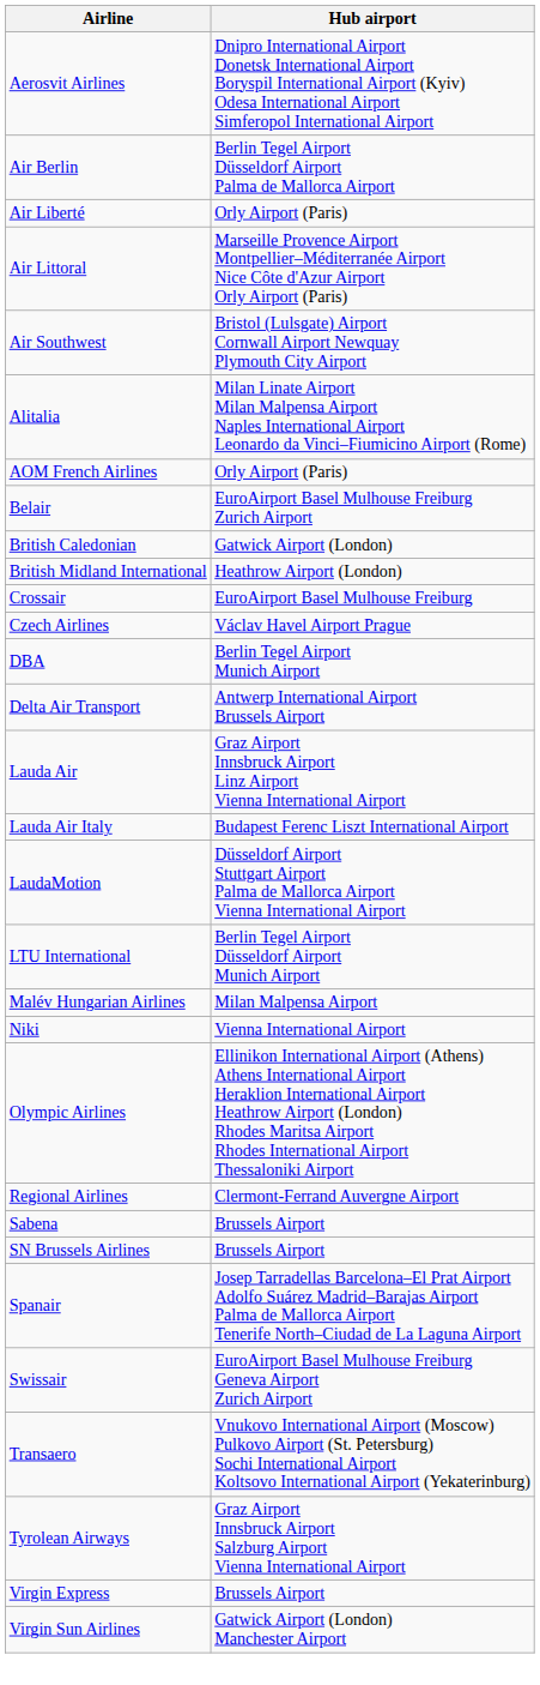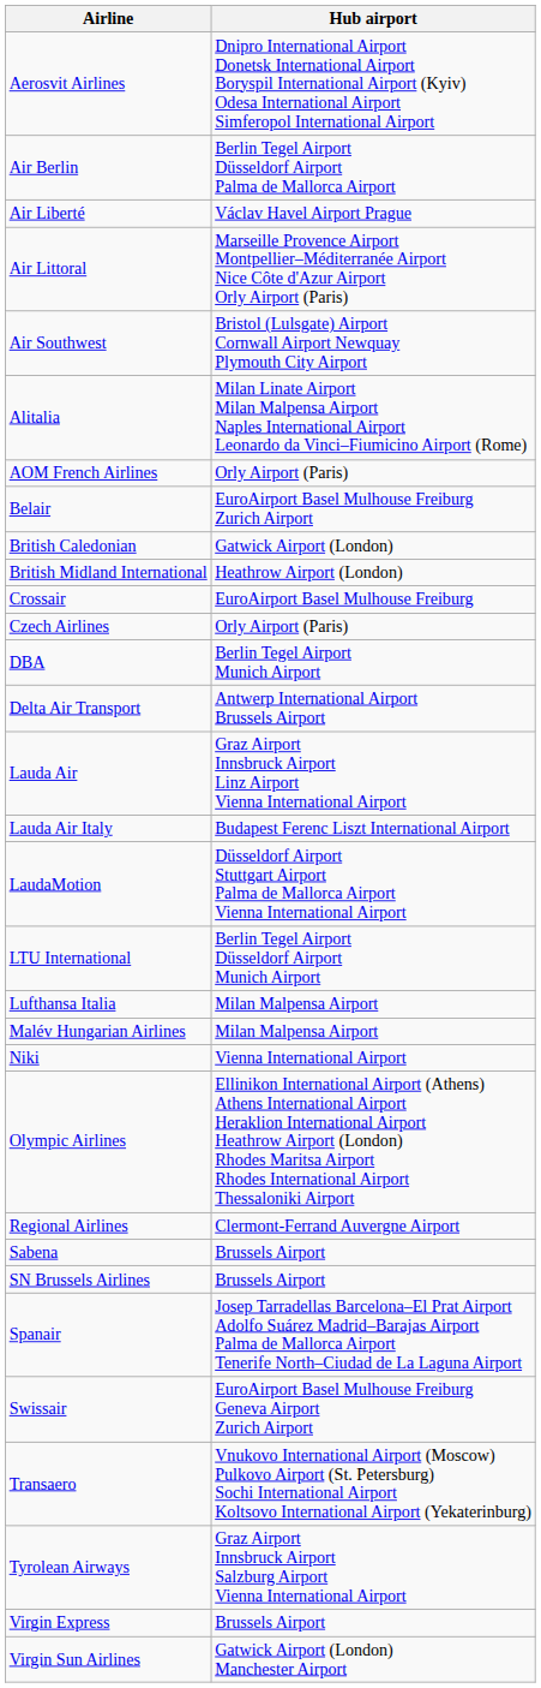Air Liberté | Hub airport: Orly Airport (Paris) -> Václav Havel Airport Prague
Czech Airlines | Hub airport: Václav Havel Airport Prague -> Orly Airport (Paris)
+ row: Lufthansa Italia | Milan Malpensa Airport
